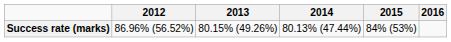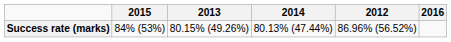columns swapped: 2012 <-> 2015
